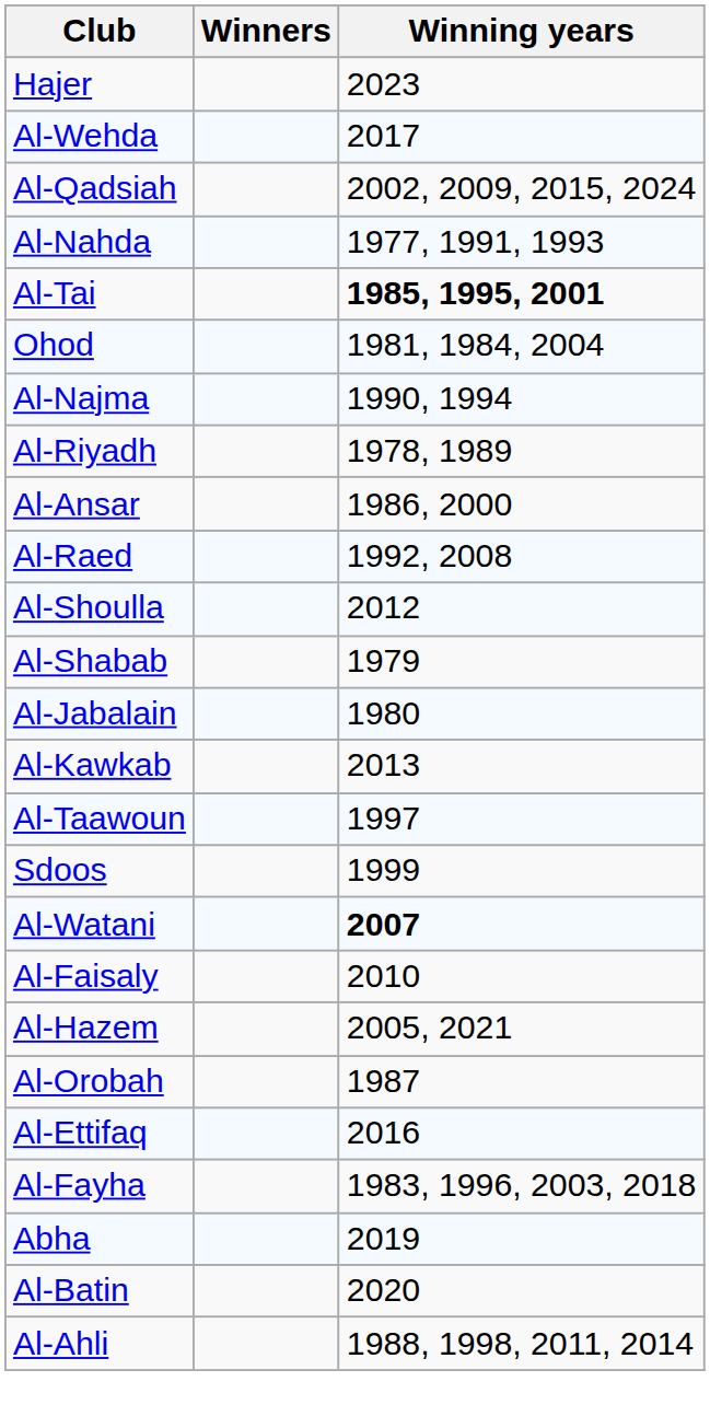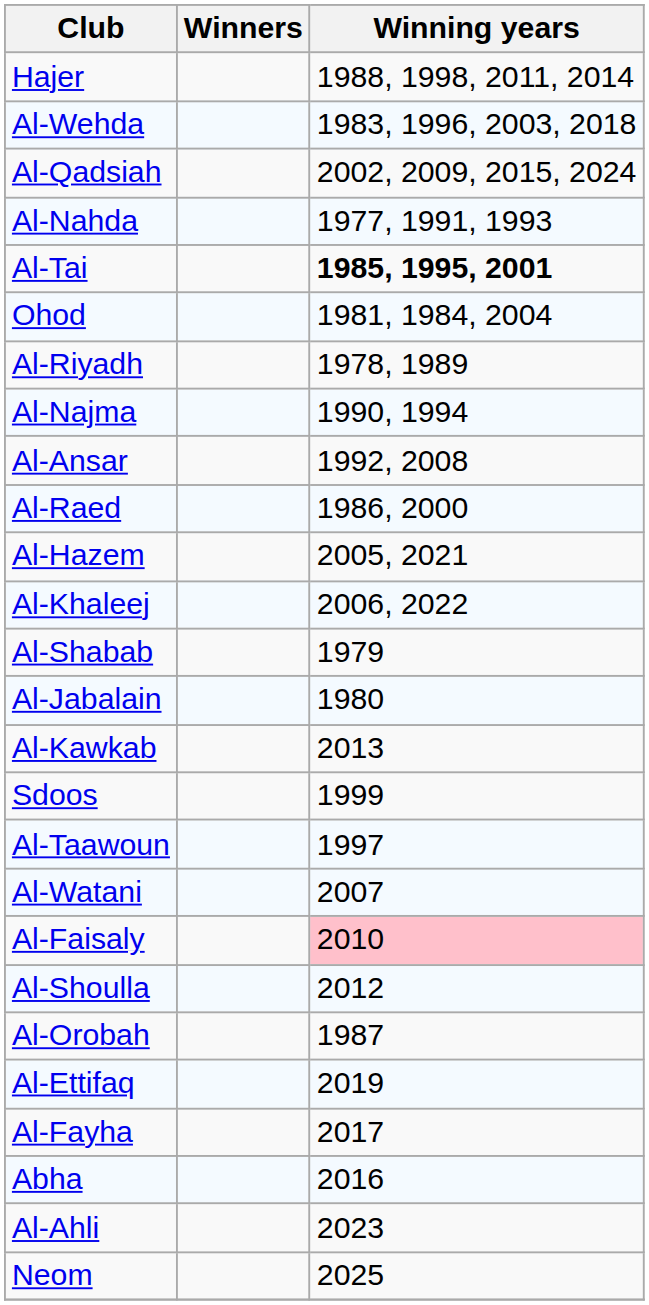Hajer | Winning years: 2023 -> 1988, 1998, 2011, 2014
Al-Wehda | Winning years: 2017 -> 1983, 1996, 2003, 2018
rows swapped: Al-Riyadh <-> Al-Najma
Al-Ansar | Winning years: 1986, 2000 -> 1992, 2008
Al-Raed | Winning years: 1992, 2008 -> 1986, 2000
rows swapped: Al-Hazem <-> Al-Shoulla
+ row: Al-Khaleej | 2006, 2022
rows swapped: Al-Taawoun <-> Sdoos
Al-Watani | Winning years: bold -> normal
Al-Faisaly | Winning years: no background -> pink background
Al-Ettifaq | Winning years: 2016 -> 2019
Al-Fayha | Winning years: 1983, 1996, 2003, 2018 -> 2017
Abha | Winning years: 2019 -> 2016
- row: Al-Batin | 2020
Al-Ahli | Winning years: 1988, 1998, 2011, 2014 -> 2023
+ row: Neom | 2025
